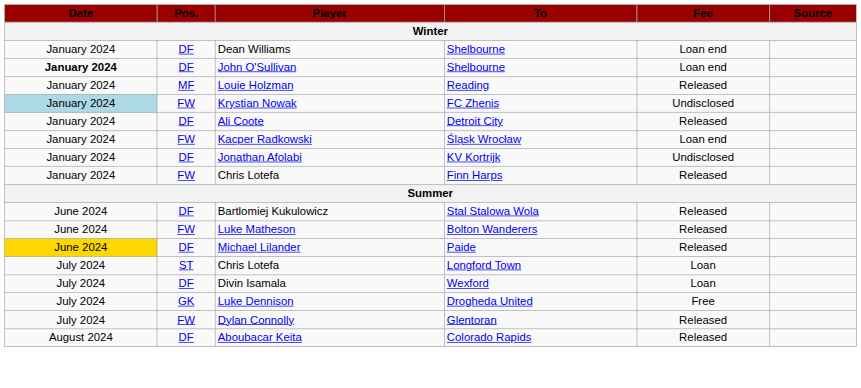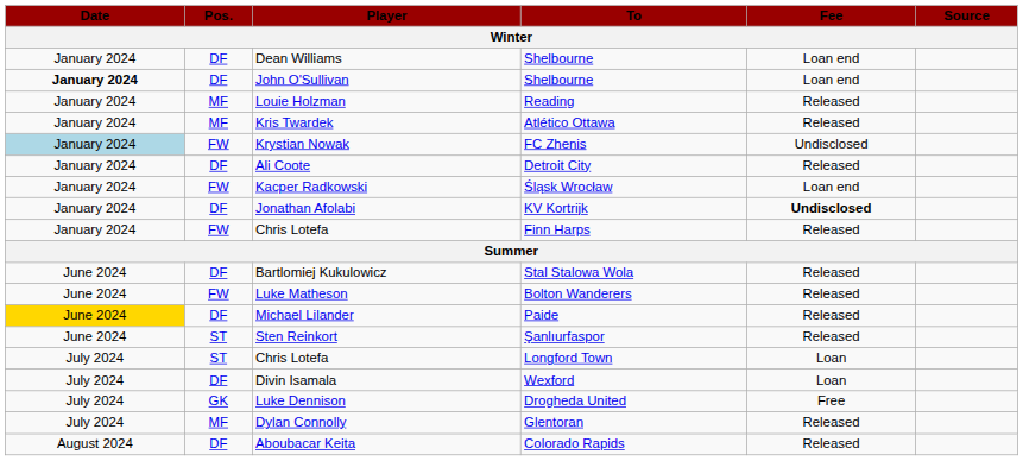+ row: January 2024 | MF | Kris Twardek | Atlético Ottawa | Released
Jonathan Afolabi | Fee: normal -> bold
+ row: June 2024 | ST | Sten Reinkort | Şanlıurfaspor | Released
Dylan Connolly | Pos.: FW -> MF
